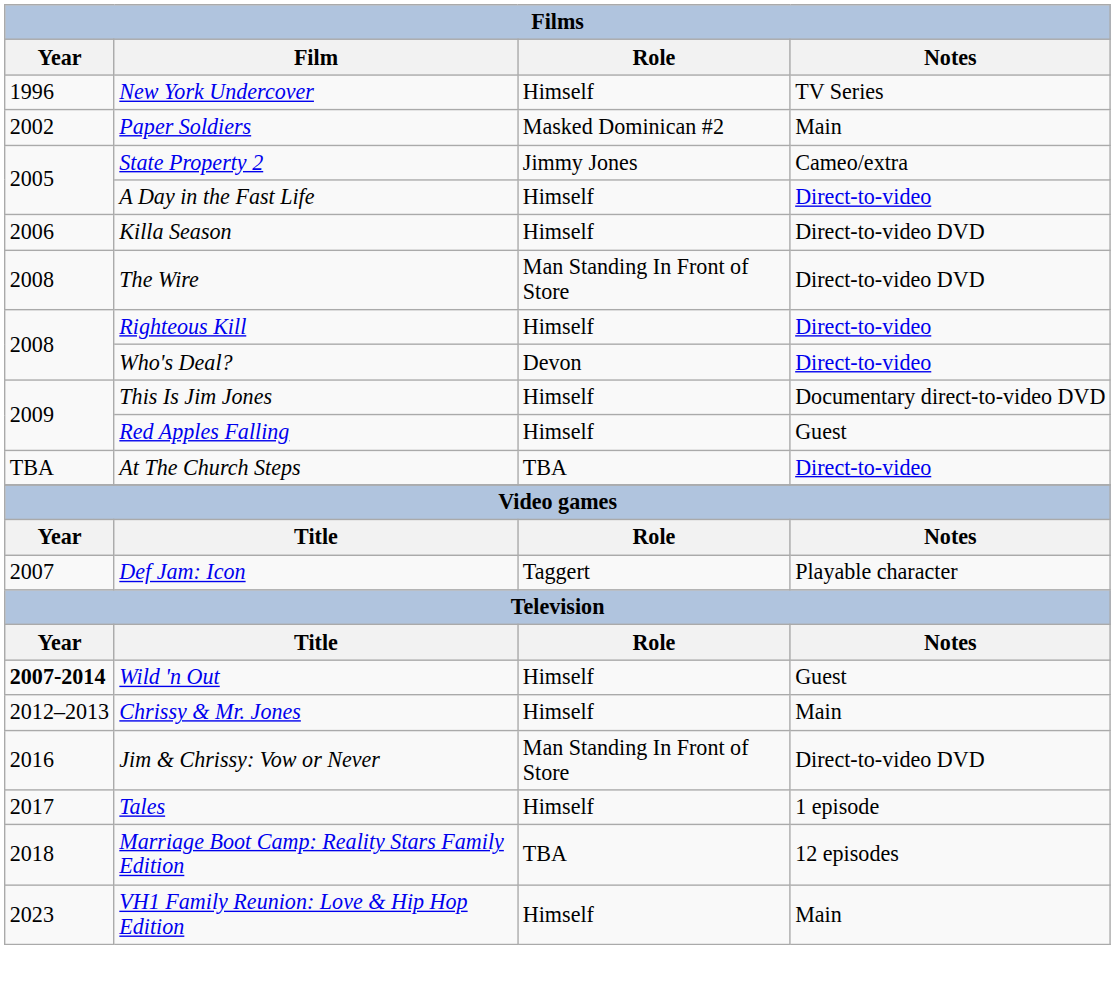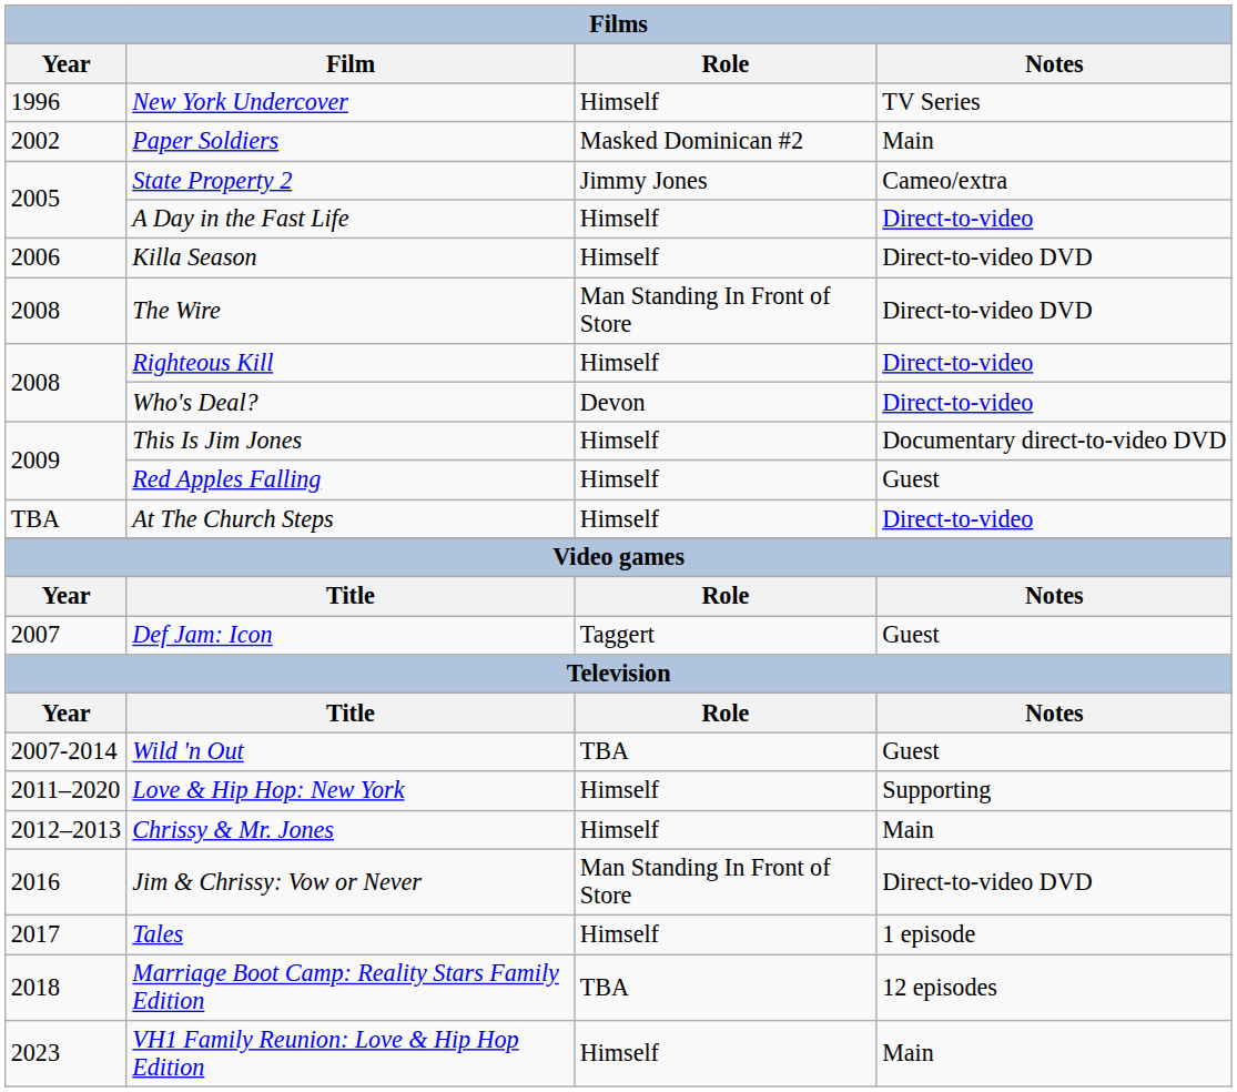At The Church Steps | Role: TBA -> Himself
Def Jam: Icon | Notes: Playable character -> Guest
Wild 'n Out | Year: bold -> normal
Wild 'n Out | Role: Himself -> TBA
+ row: 2011–2020 | Love & Hip Hop: New York | Himself | Supporting
